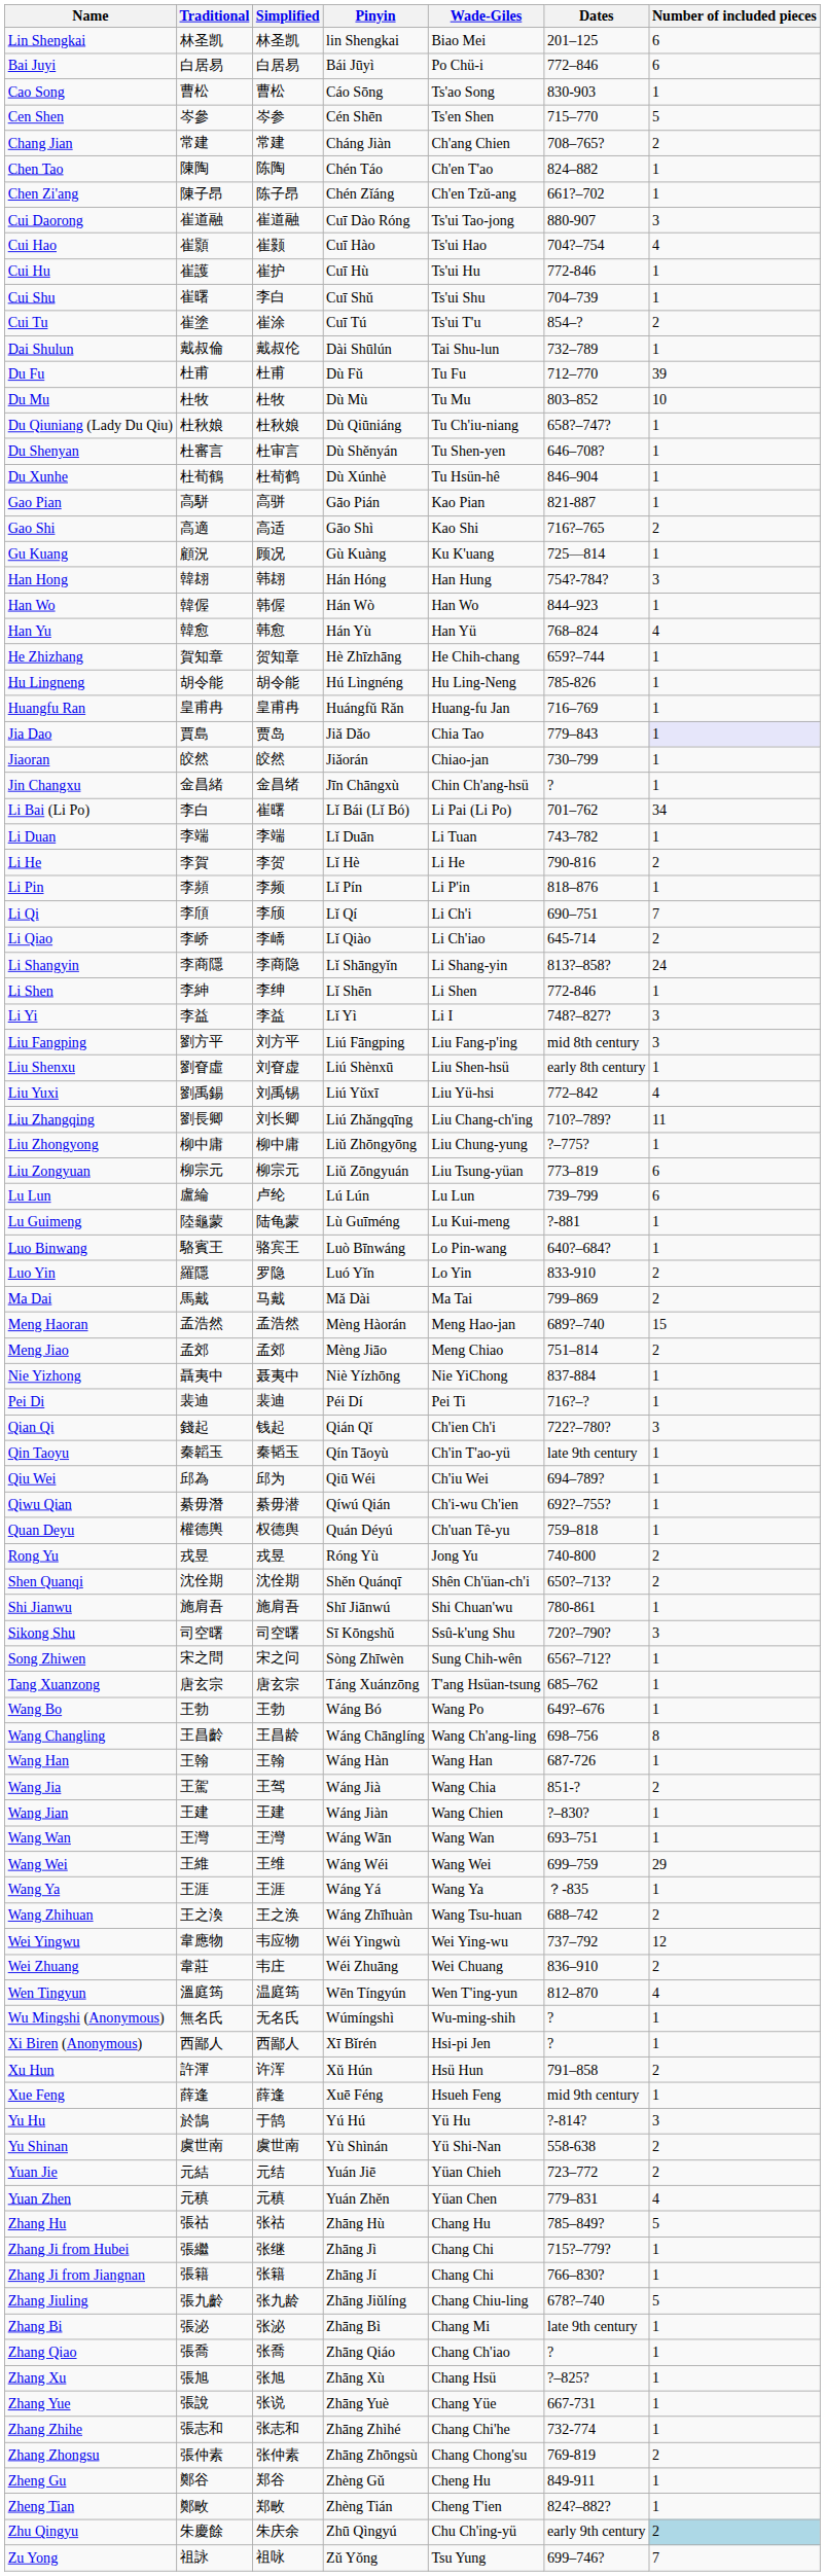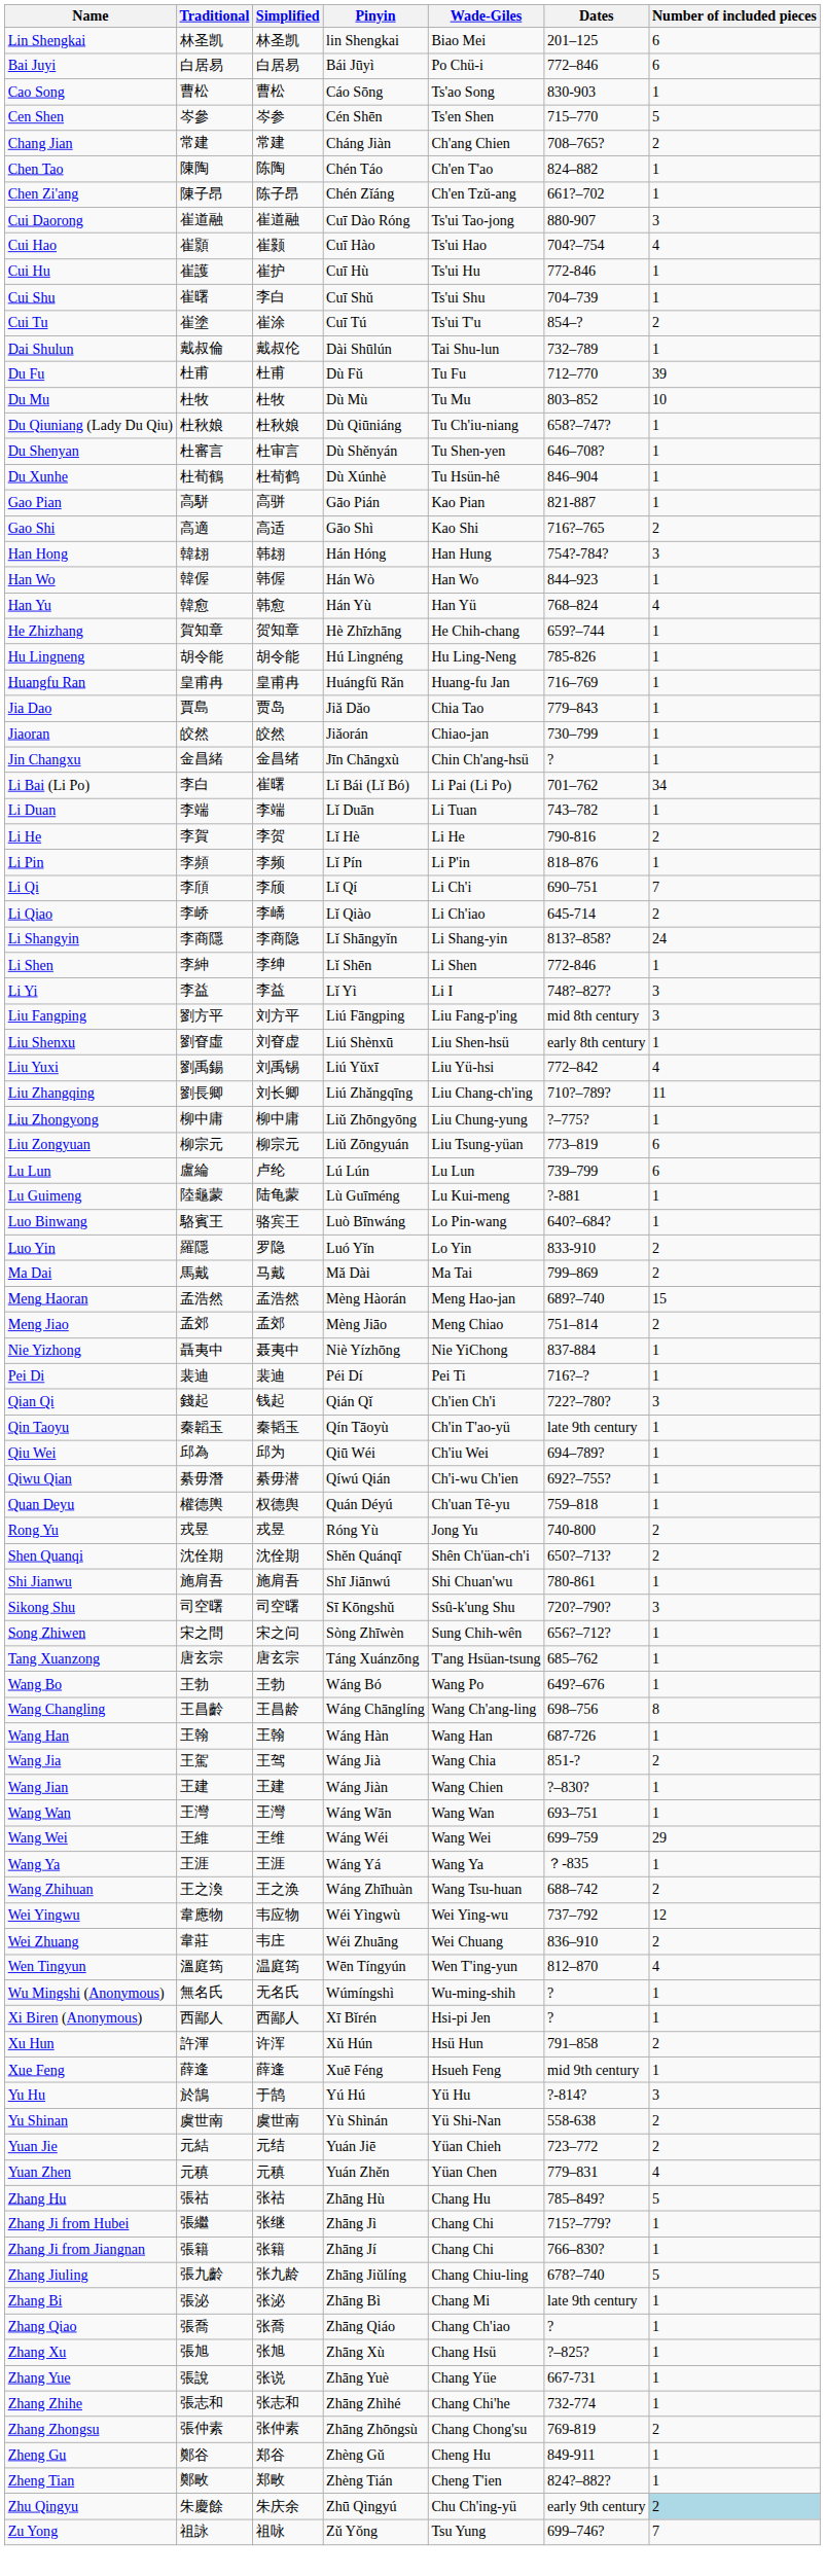- row: Gu Kuang | 顧況 | 顾况 | Gù Kuàng | Ku K'uang | 725—814 | 1
Jia Dao | Number of included pieces: lavender background -> no background
